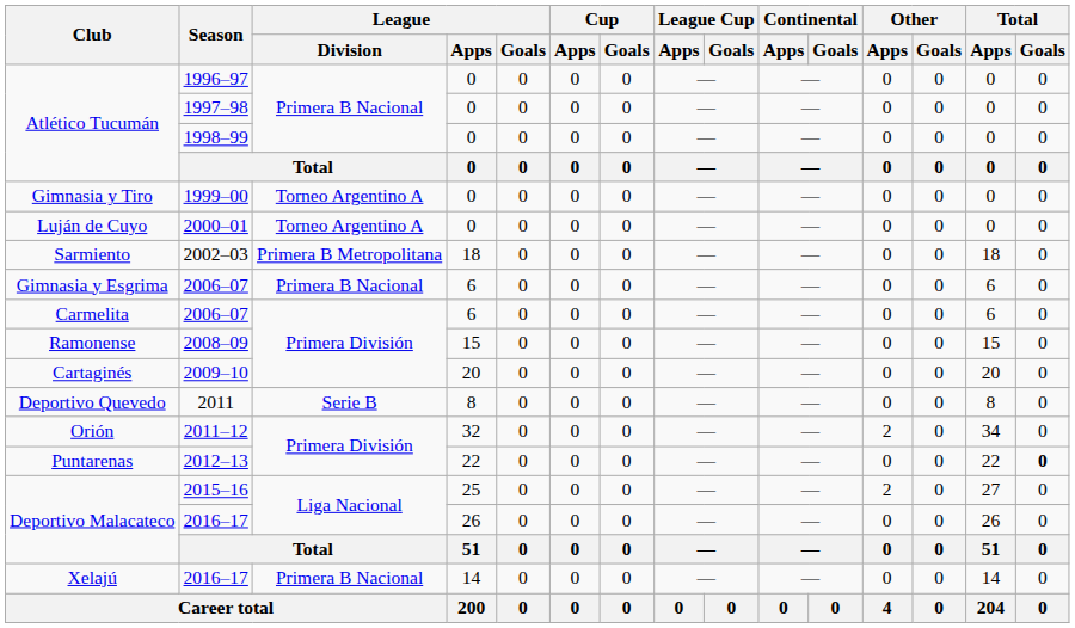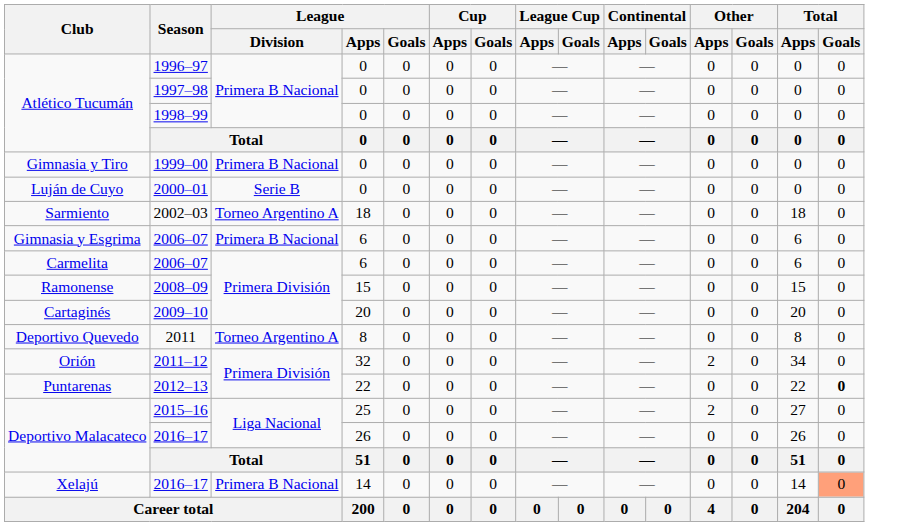1999–00 | League / Division: Torneo Argentino A -> Primera B Nacional
2000–01 | League / Division: Torneo Argentino A -> Serie B
2002–03 | League / Division: Primera B Metropolitana -> Torneo Argentino A
2011 | League / Division: Serie B -> Torneo Argentino A
Xelajú / 2016–17 | Total / Goals: no background -> lightsalmon background
